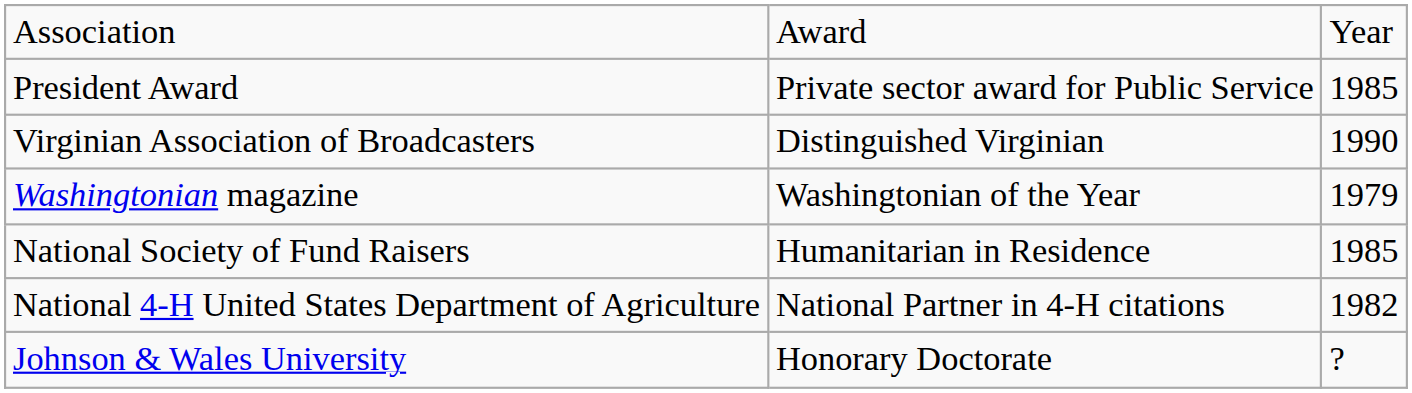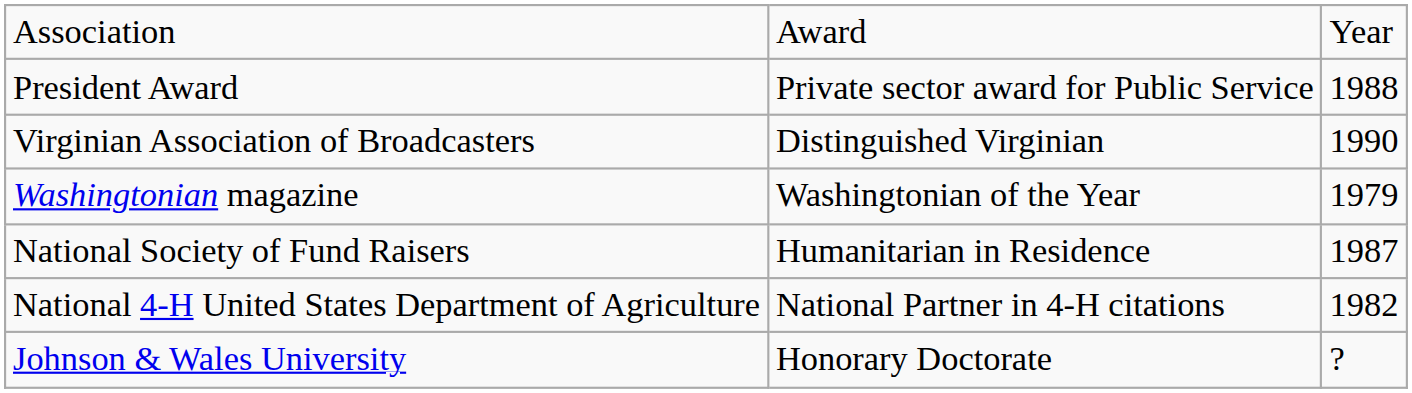President Award | column 3: 1985 -> 1988
National Society of Fund Raisers | column 3: 1985 -> 1987
